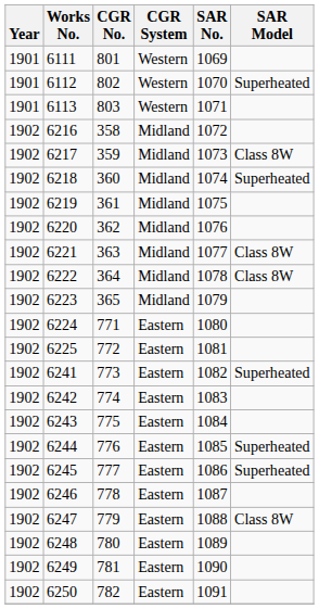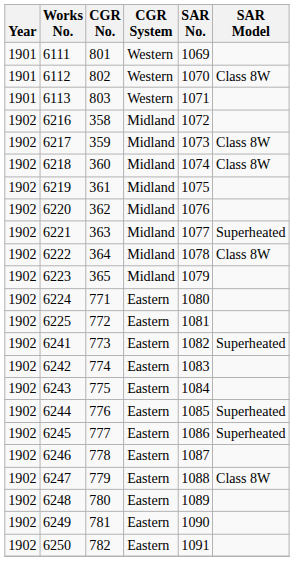6112 | SAR Model: Superheated -> Class 8W
6218 | SAR Model: Superheated -> Class 8W
6221 | SAR Model: Class 8W -> Superheated
